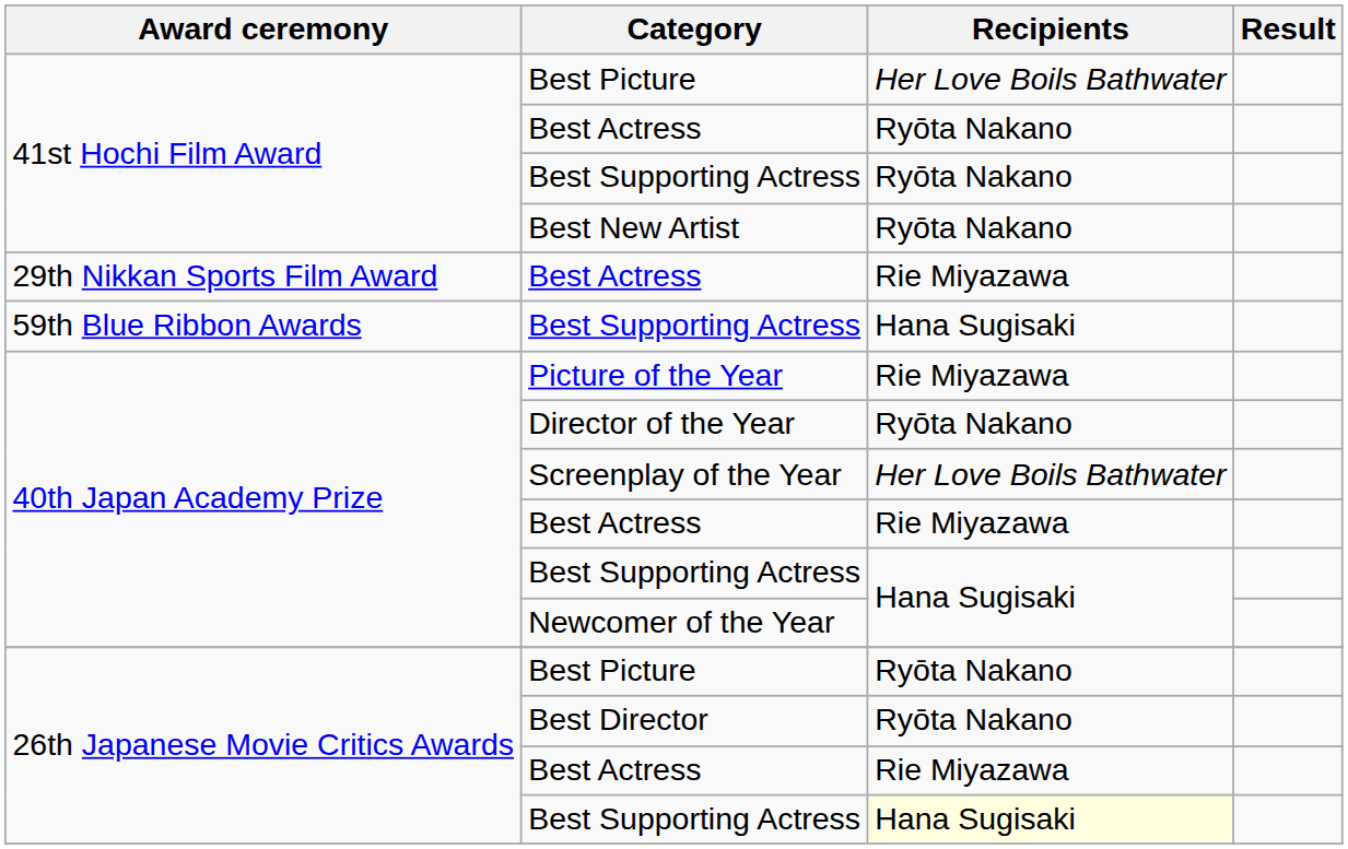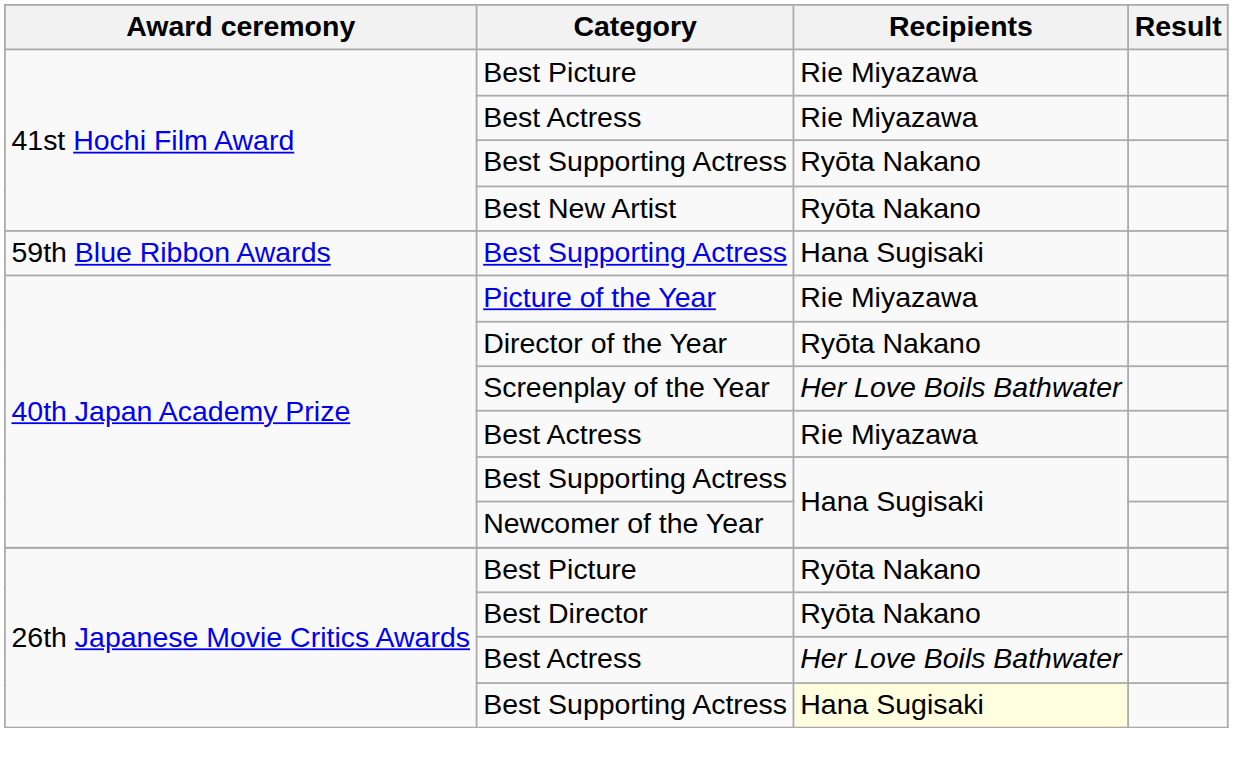41st Hochi Film Award / Best Picture | Recipients: Her Love Boils Bathwater -> Rie Miyazawa
41st Hochi Film Award / Best Actress | Recipients: Ryōta Nakano -> Rie Miyazawa
- row: 29th Nikkan Sports Film Award | Best Actress | Rie Miyazawa
26th Japanese Movie Critics Awards / Best Actress | Recipients: Rie Miyazawa -> Her Love Boils Bathwater
